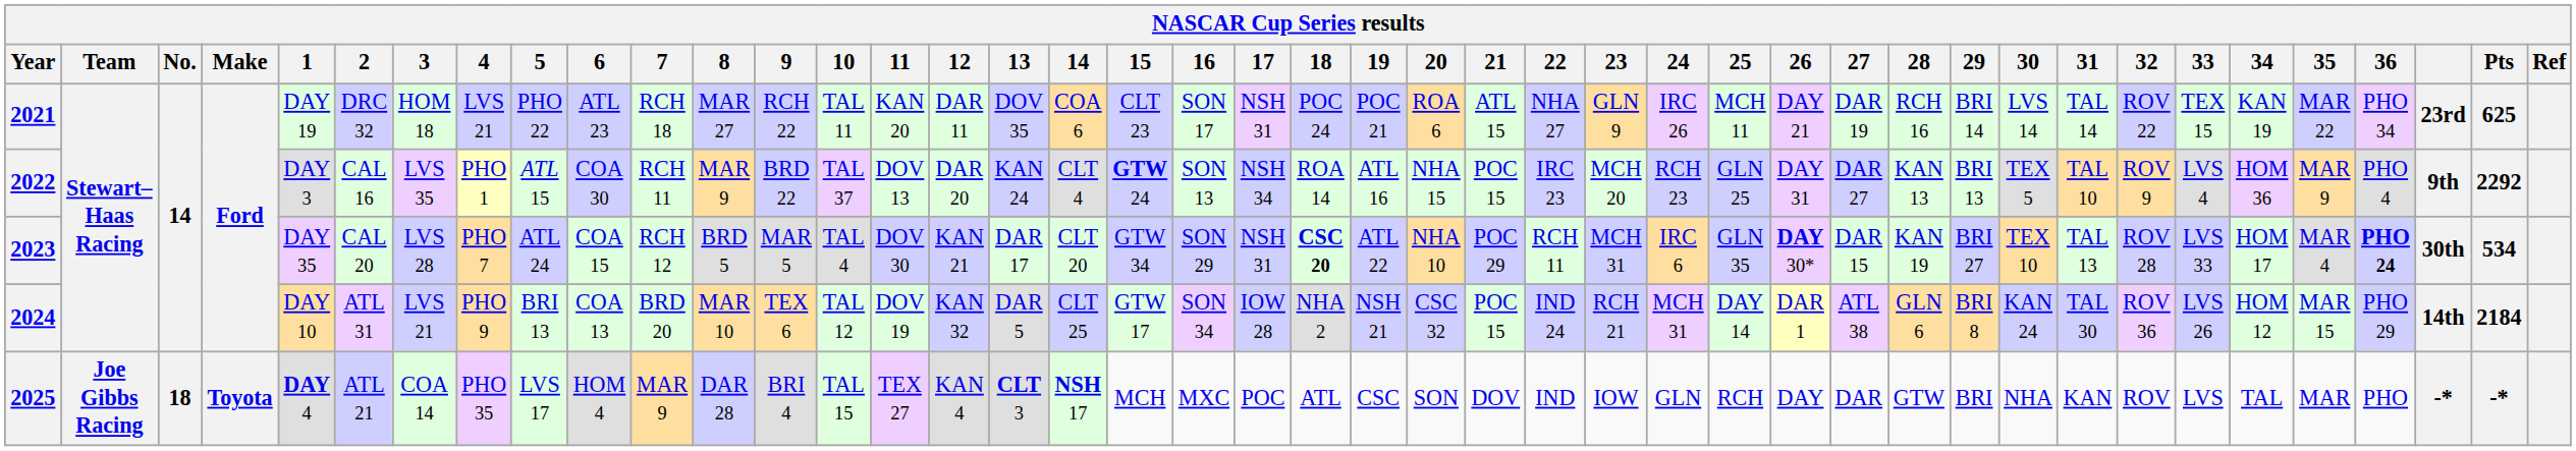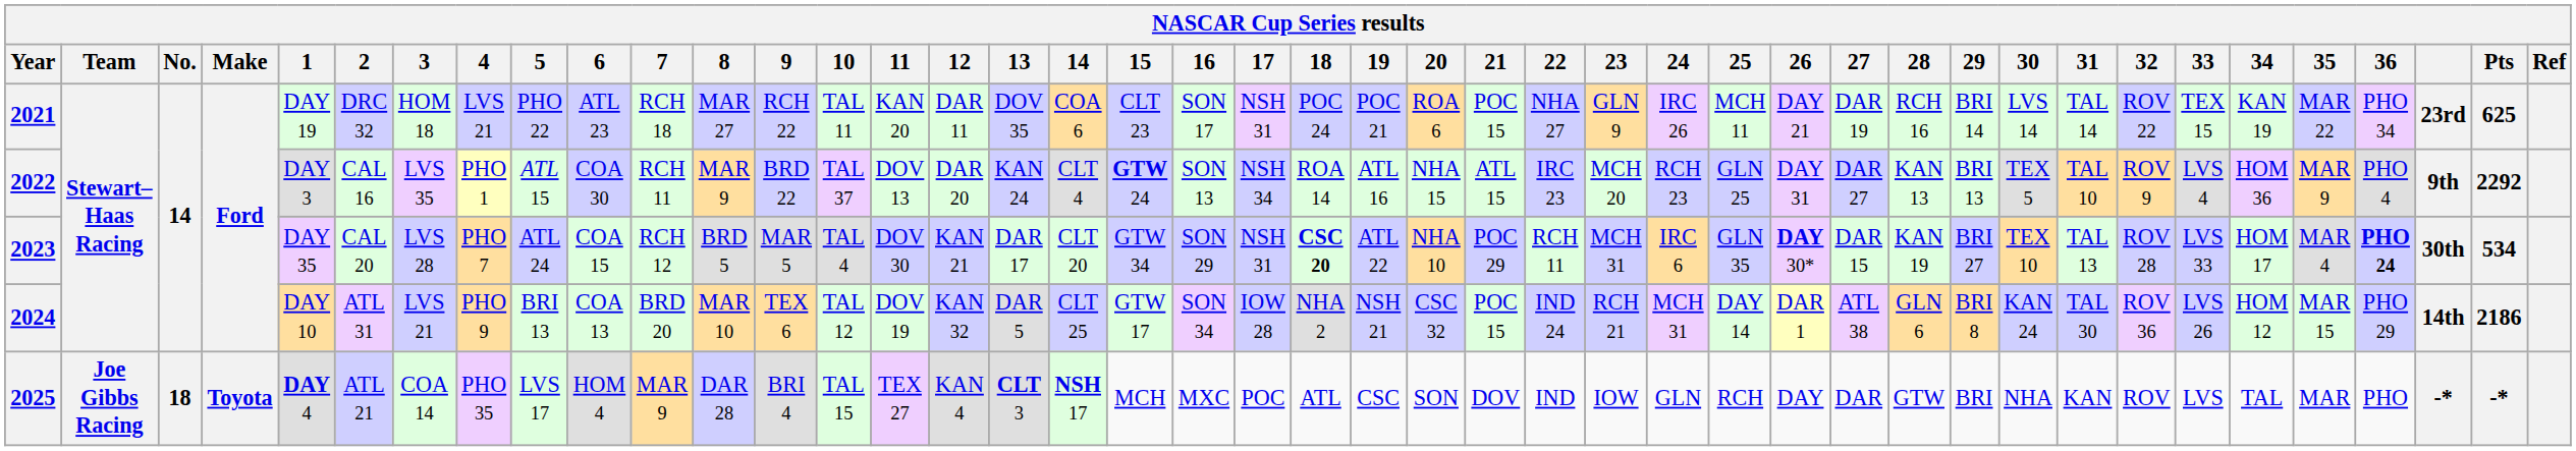2021 | 21: ATL 15 -> POC 15
2022 | 21: POC 15 -> ATL 15
2024 | Pts: 2184 -> 2186
